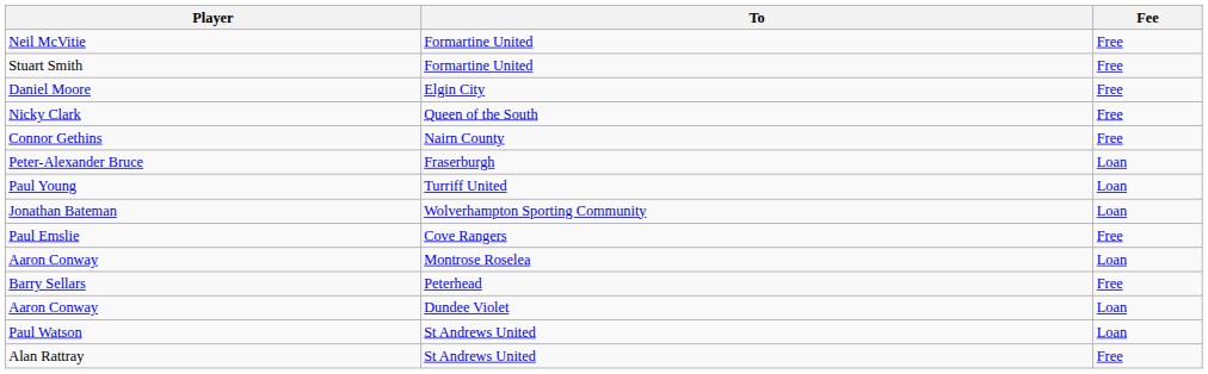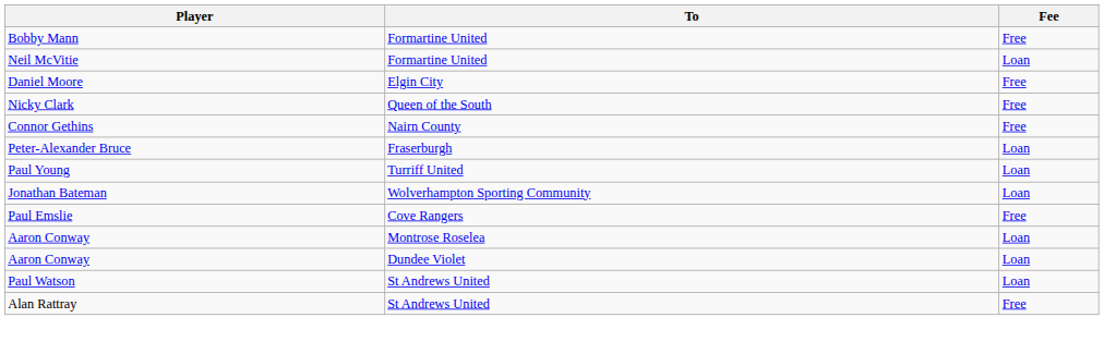+ row: Bobby Mann | Formartine United | Free
Neil McVitie | Fee: Free -> Loan
- row: Stuart Smith | Formartine United | Free
- row: Barry Sellars | Peterhead | Free
